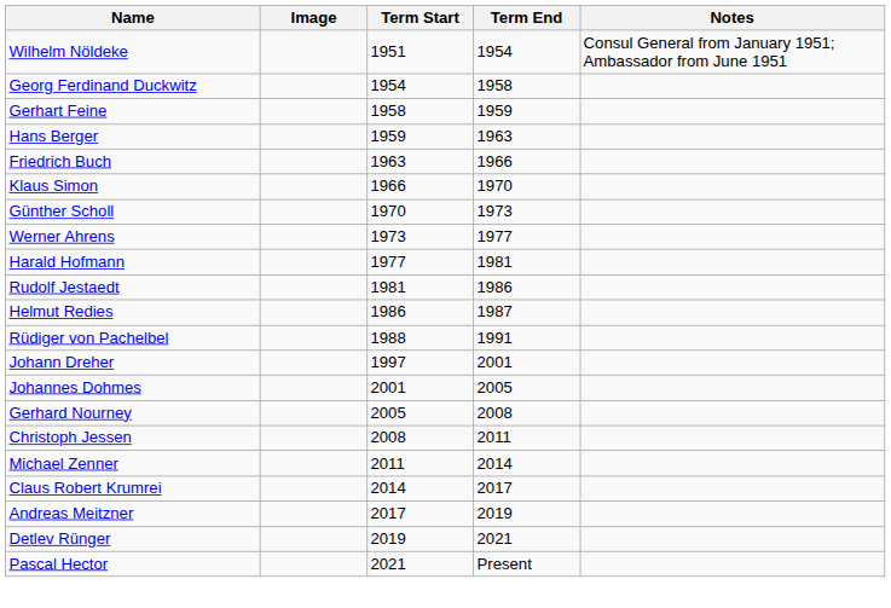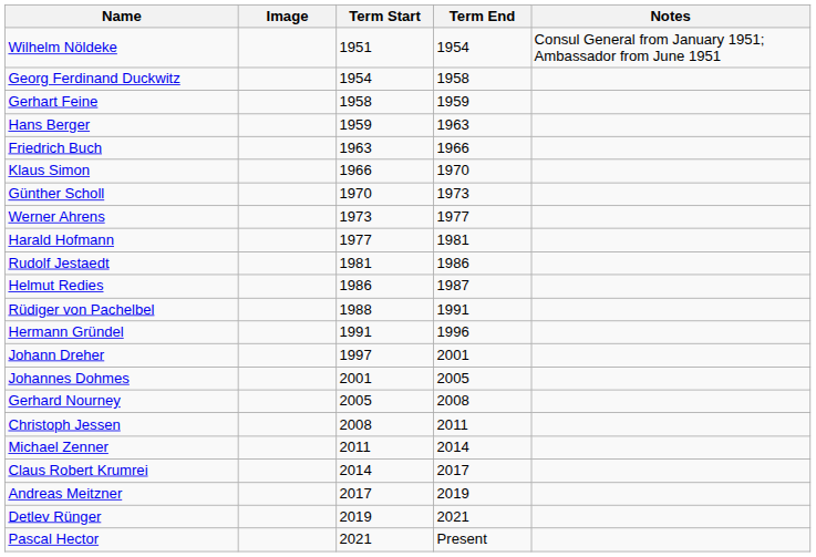+ row: Hermann Gründel | 1991 | 1996
